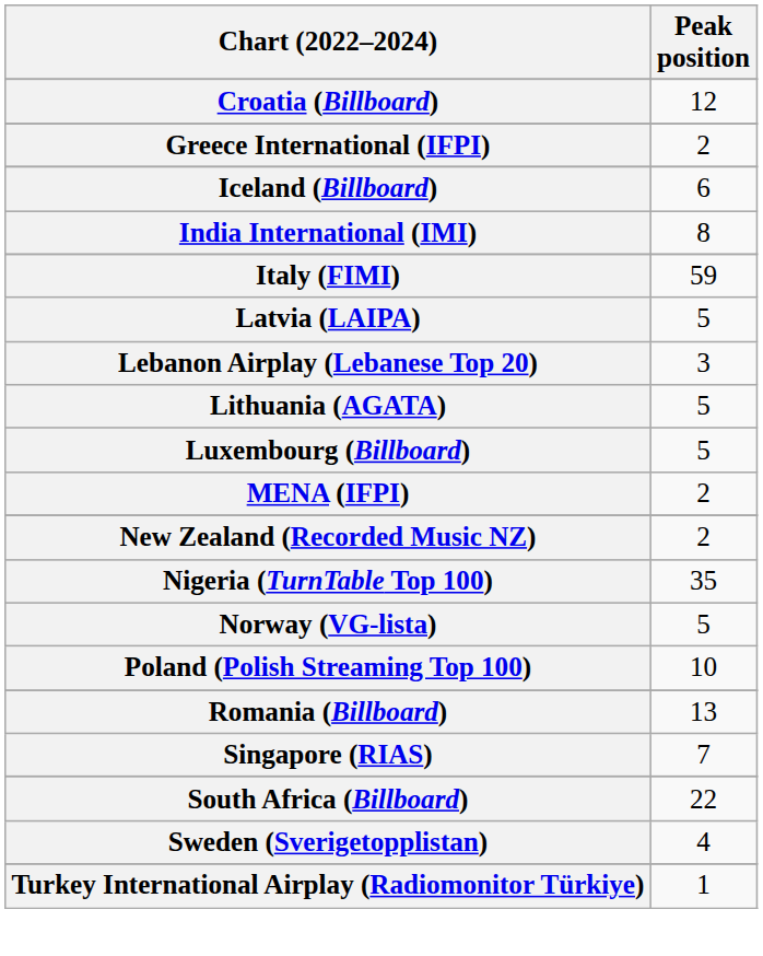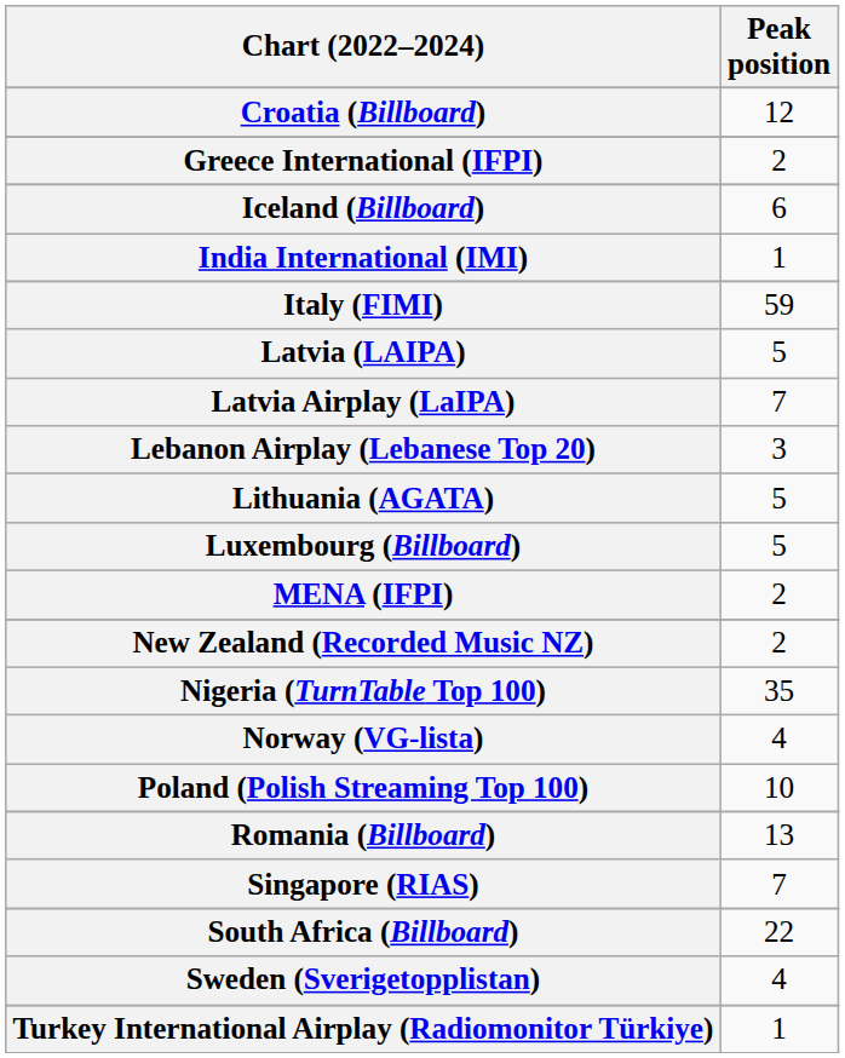India International (IMI) | Peak position: 8 -> 1
+ row: Latvia Airplay (LaIPA) | 7
Norway (VG-lista) | Peak position: 5 -> 4
